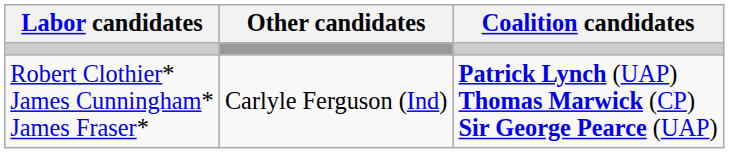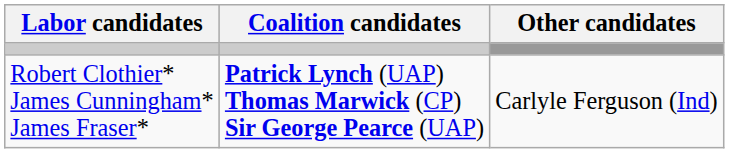columns swapped: Coalition candidates <-> Other candidates
